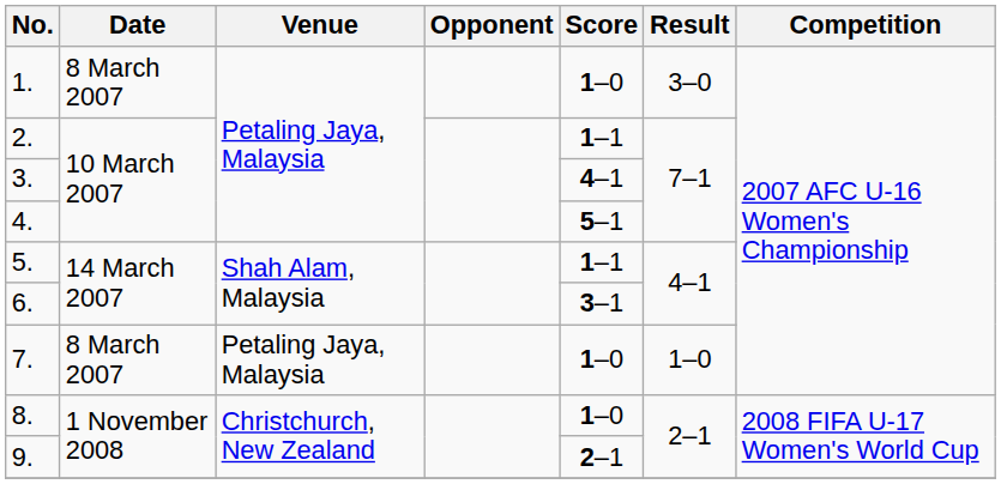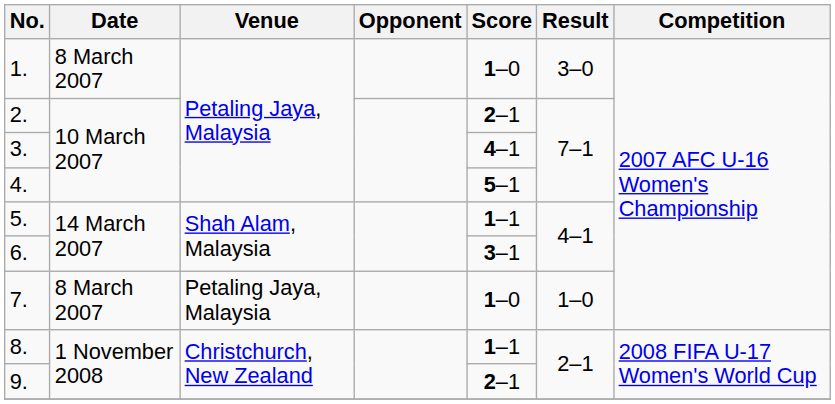2. | Score: 1–1 -> 2–1
8. | Score: 1–0 -> 1–1
